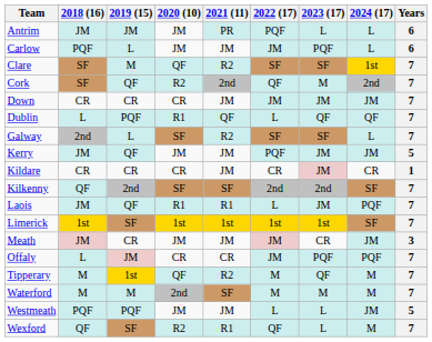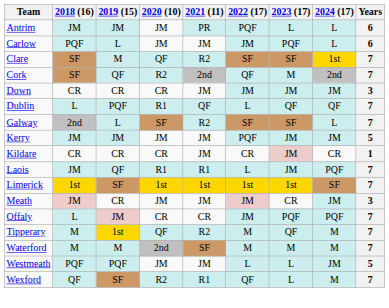Down | Years: 7 -> 3
Kerry | 2019 (15): QF -> JM
- row: Kilkenny | QF | 2nd | SF | SF | 2nd | 2nd | SF | 7
